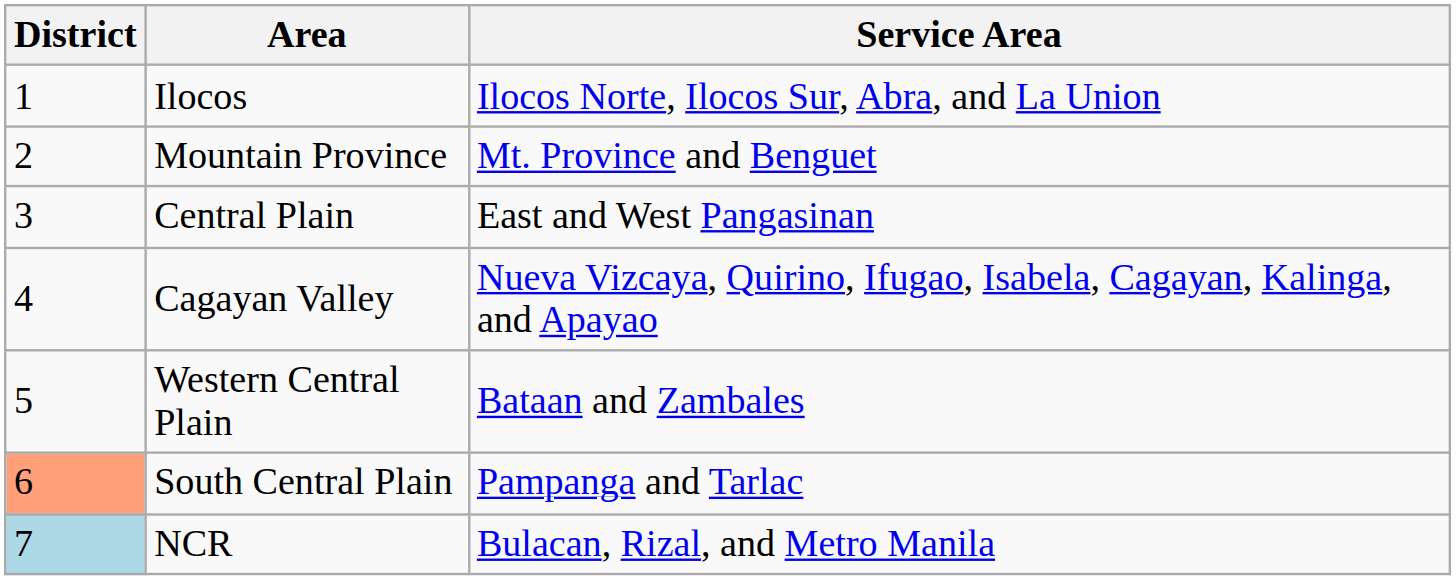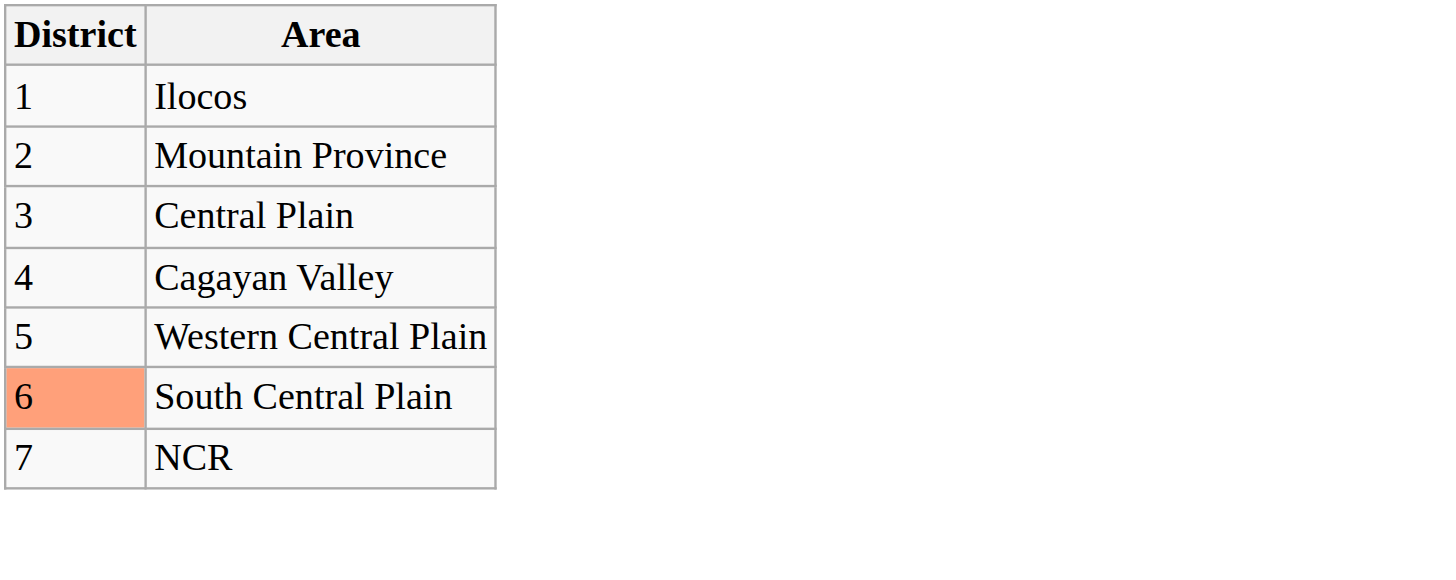- column: Service Area | Ilocos Norte, Ilocos Sur, Abra, and La Union | Mt. Province and Benguet | East and West Pangasinan | Nueva Vizcaya, Quirino, Ifugao, Isabela, Cagayan, Kalinga, and Apayao | Bataan and Zambales | Pampanga and Tarlac | Bulacan, Rizal, and Metro Manila
NCR | District: lightblue background -> no background
